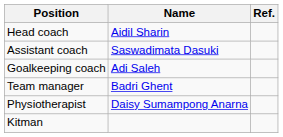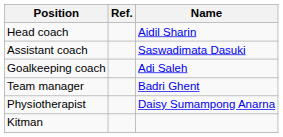columns swapped: Name <-> Ref.
